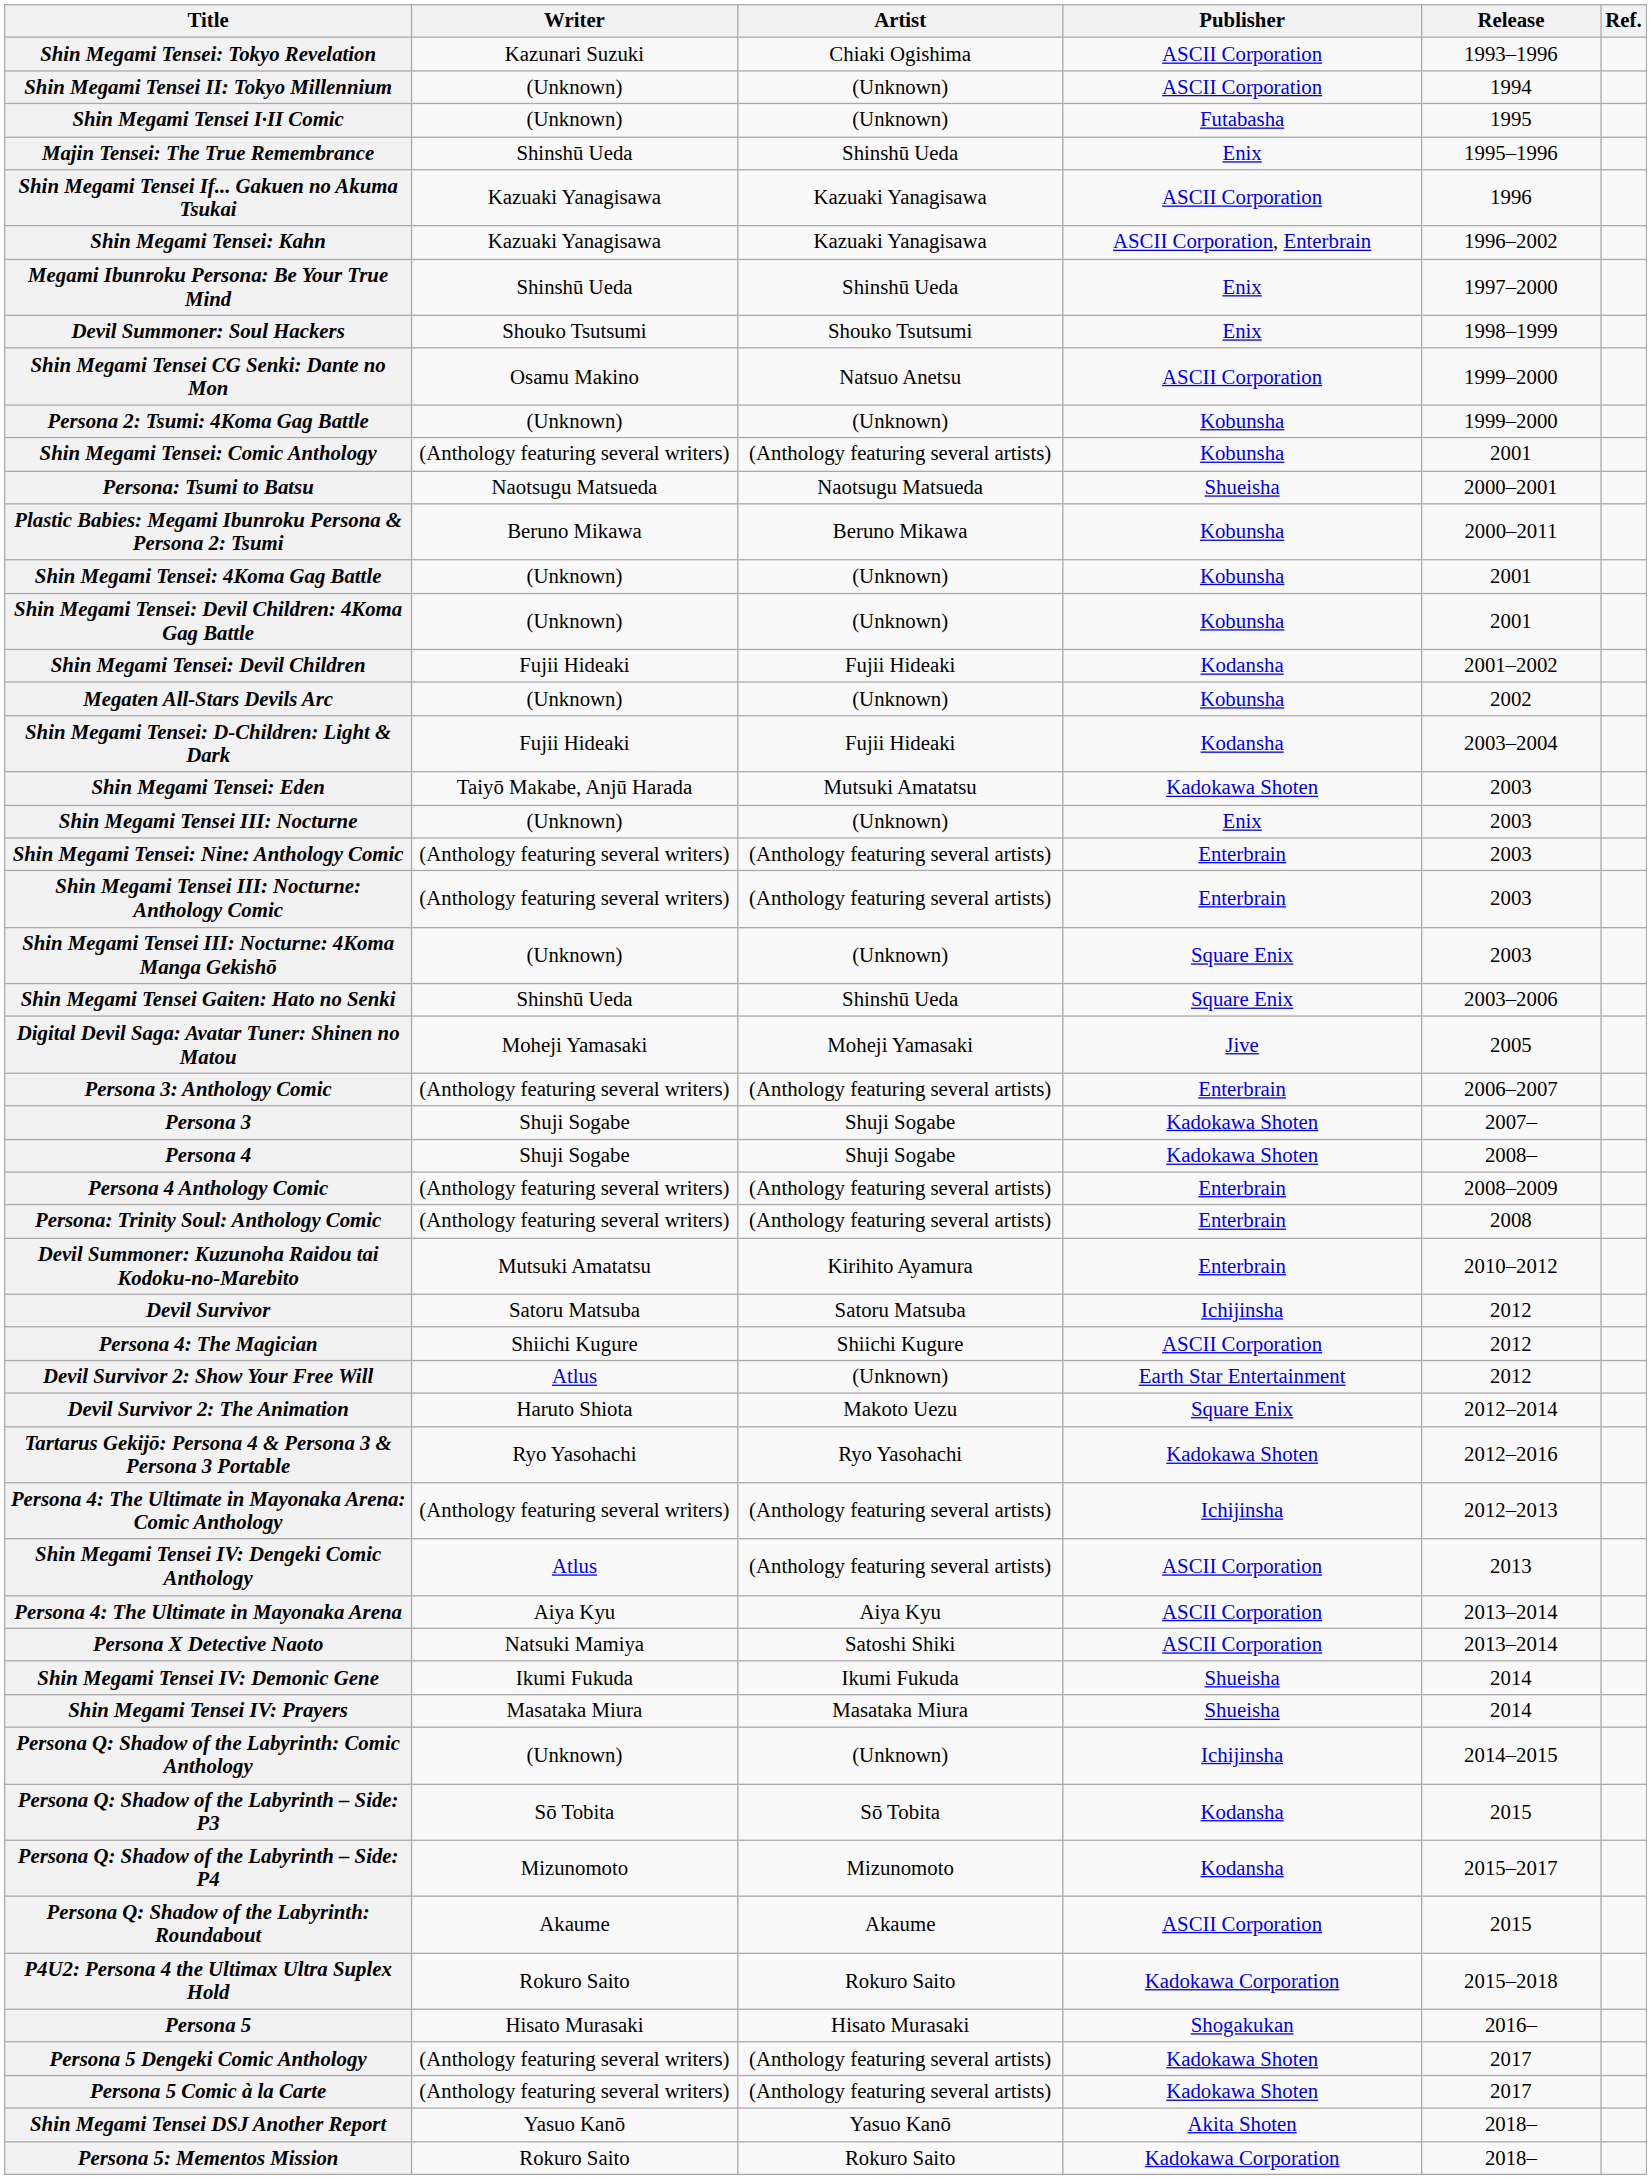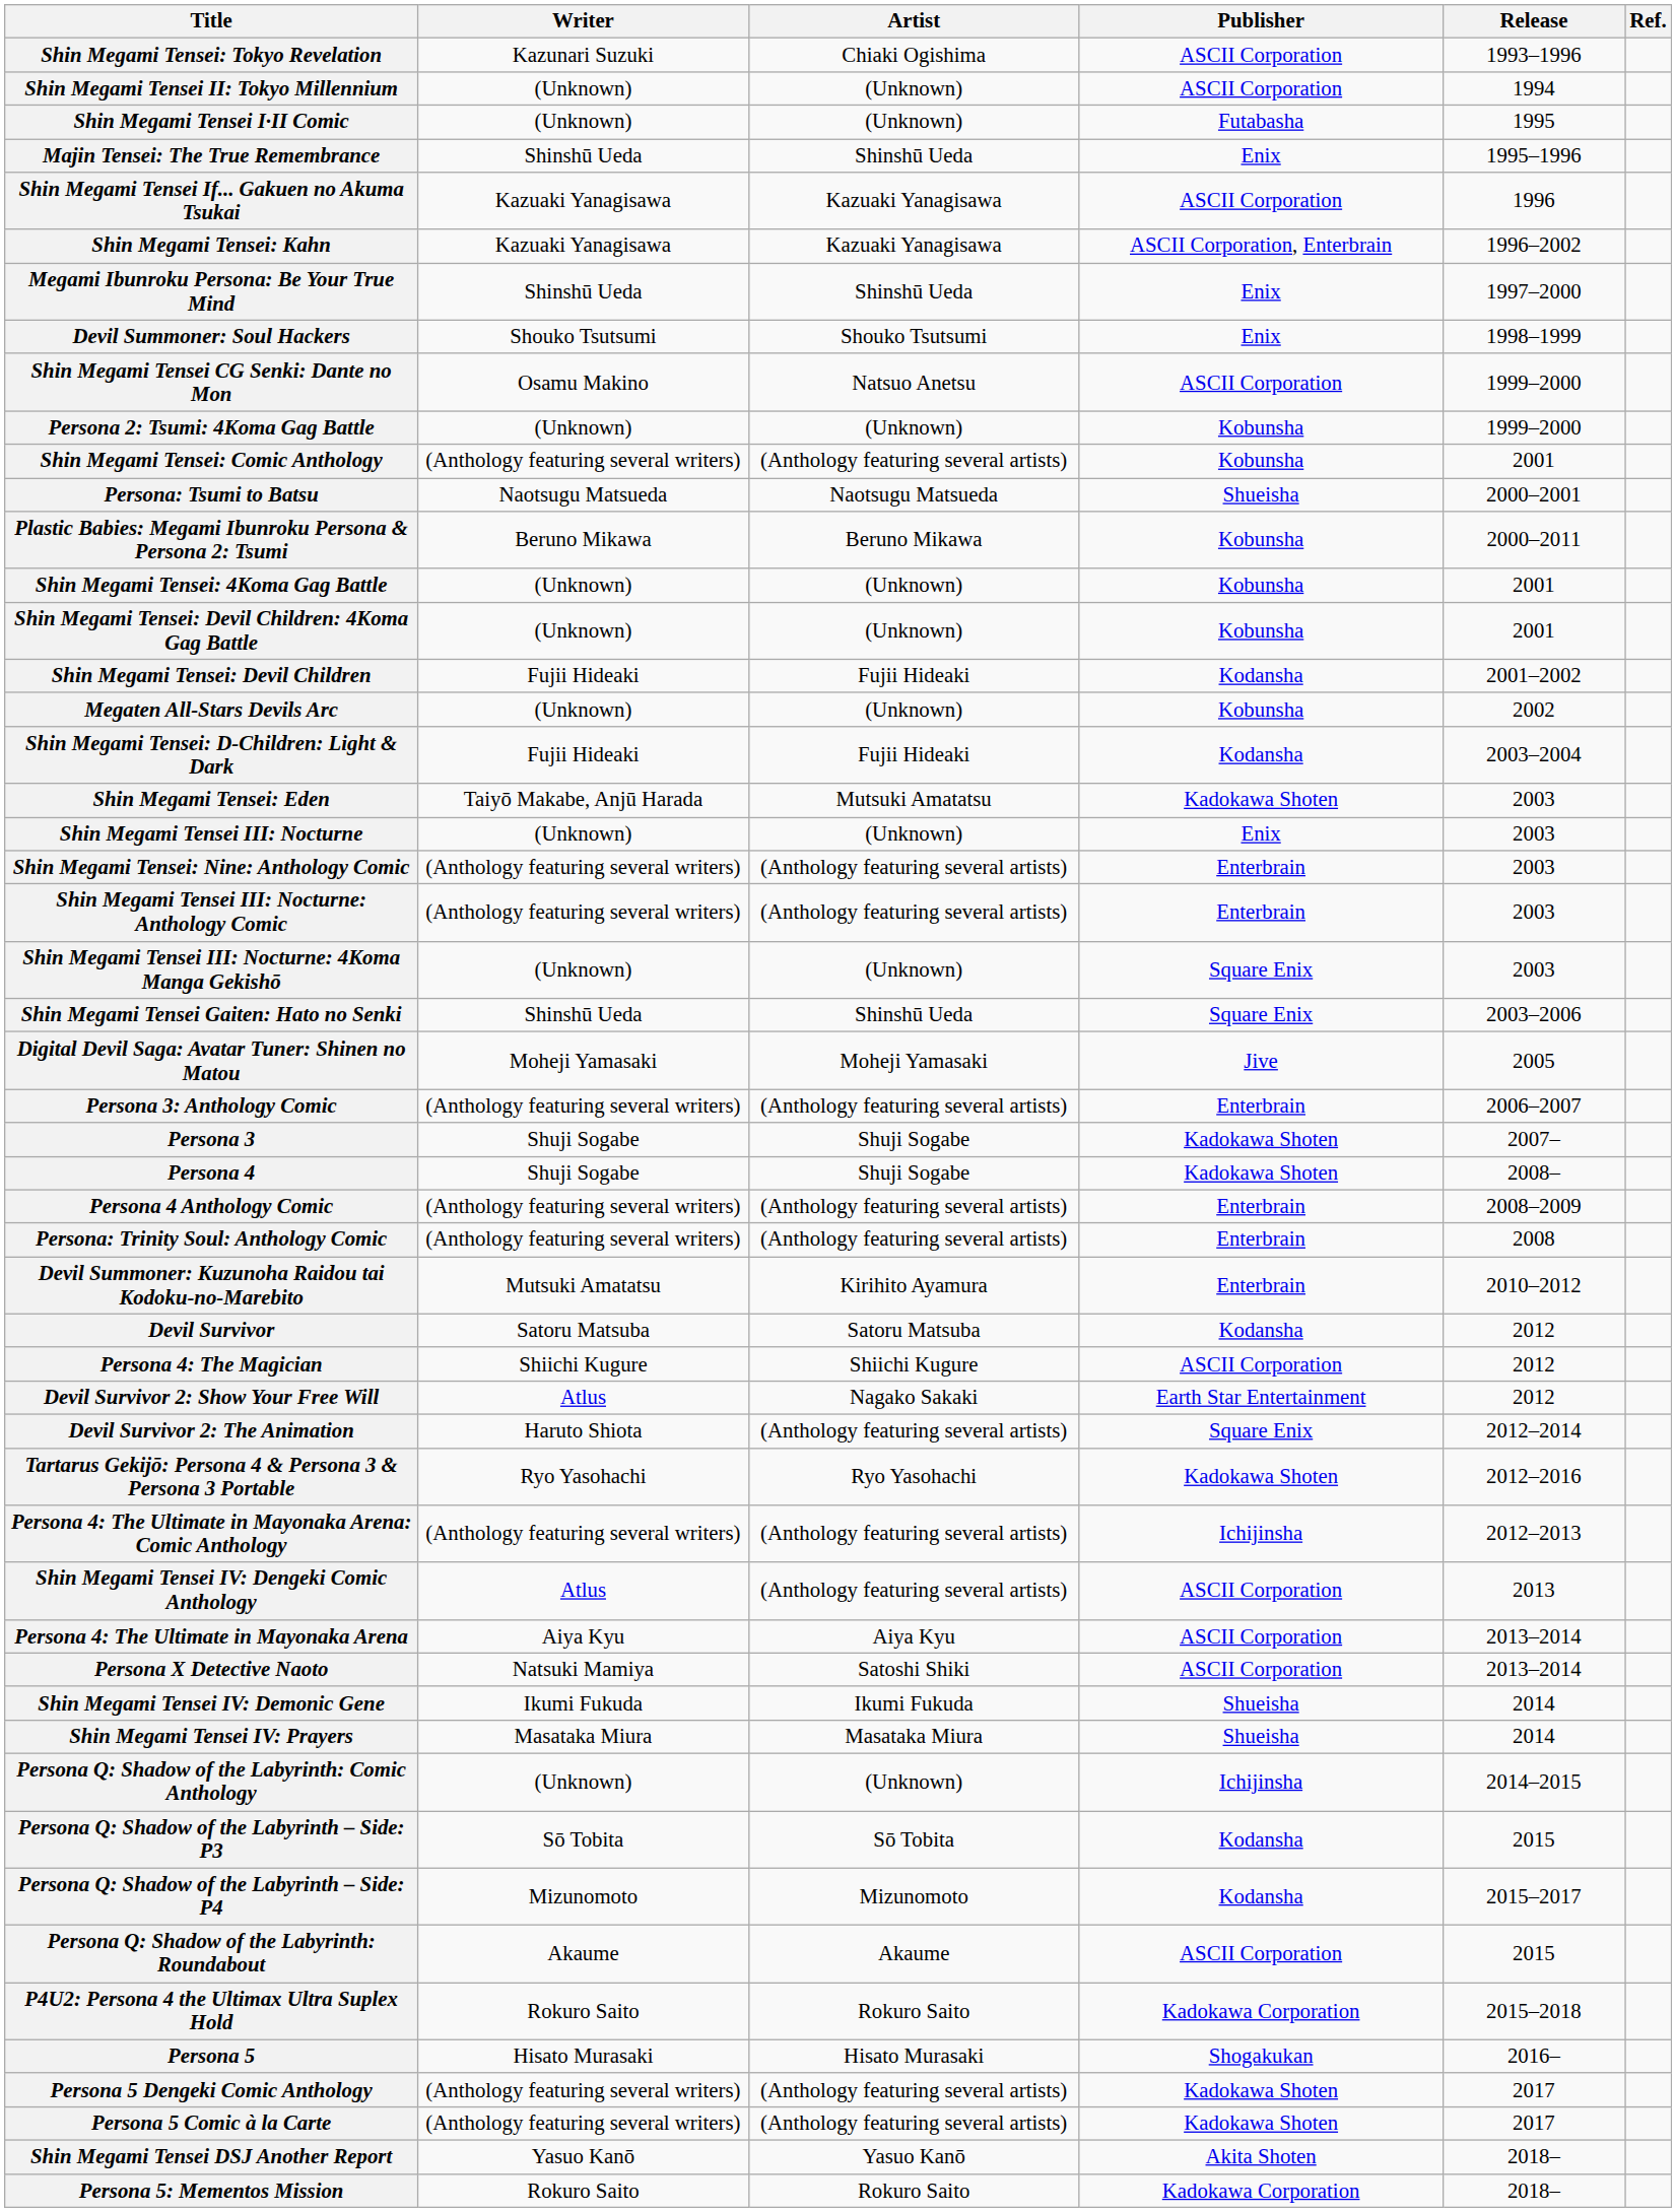Devil Survivor | Publisher: Ichijinsha -> Kodansha
Devil Survivor 2: Show Your Free Will | Artist: (Unknown) -> Nagako Sakaki
Devil Survivor 2: The Animation | Artist: Makoto Uezu -> (Anthology featuring several artists)
